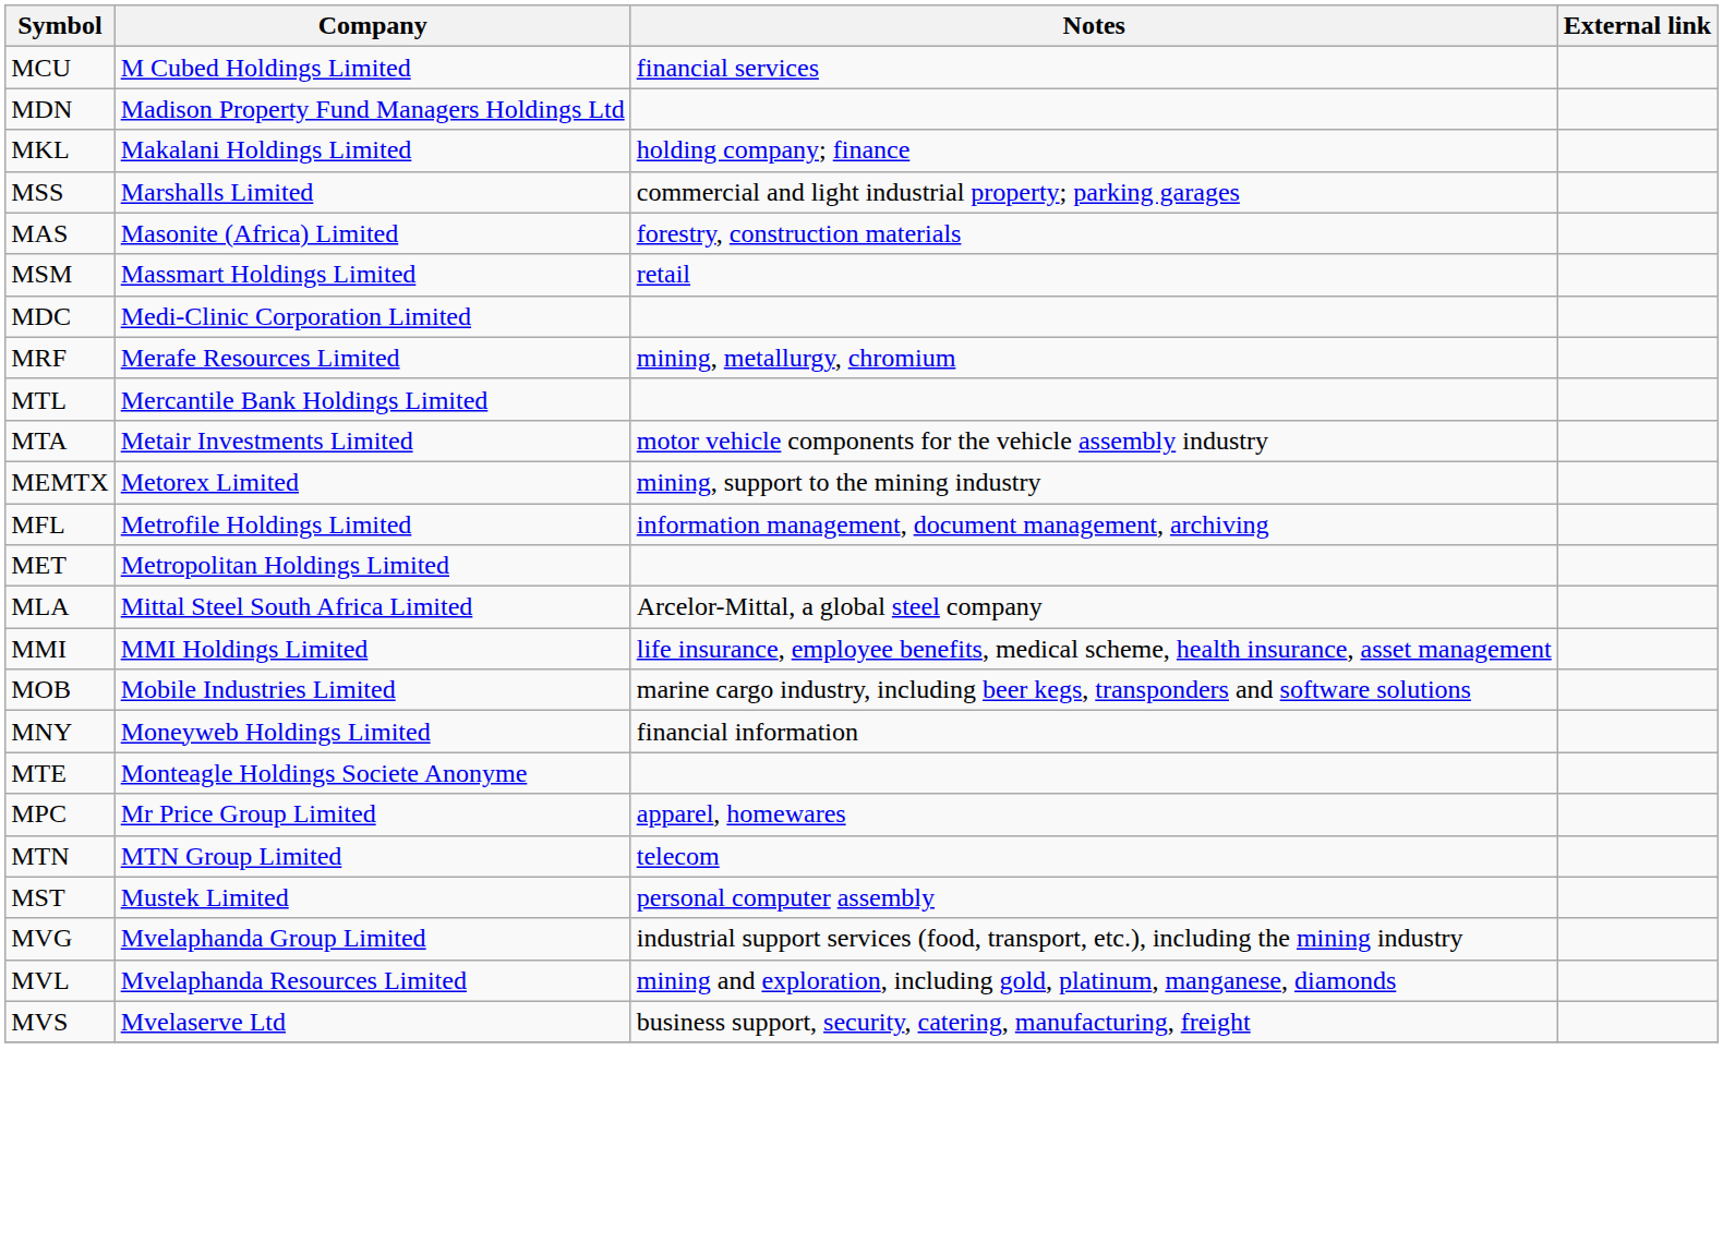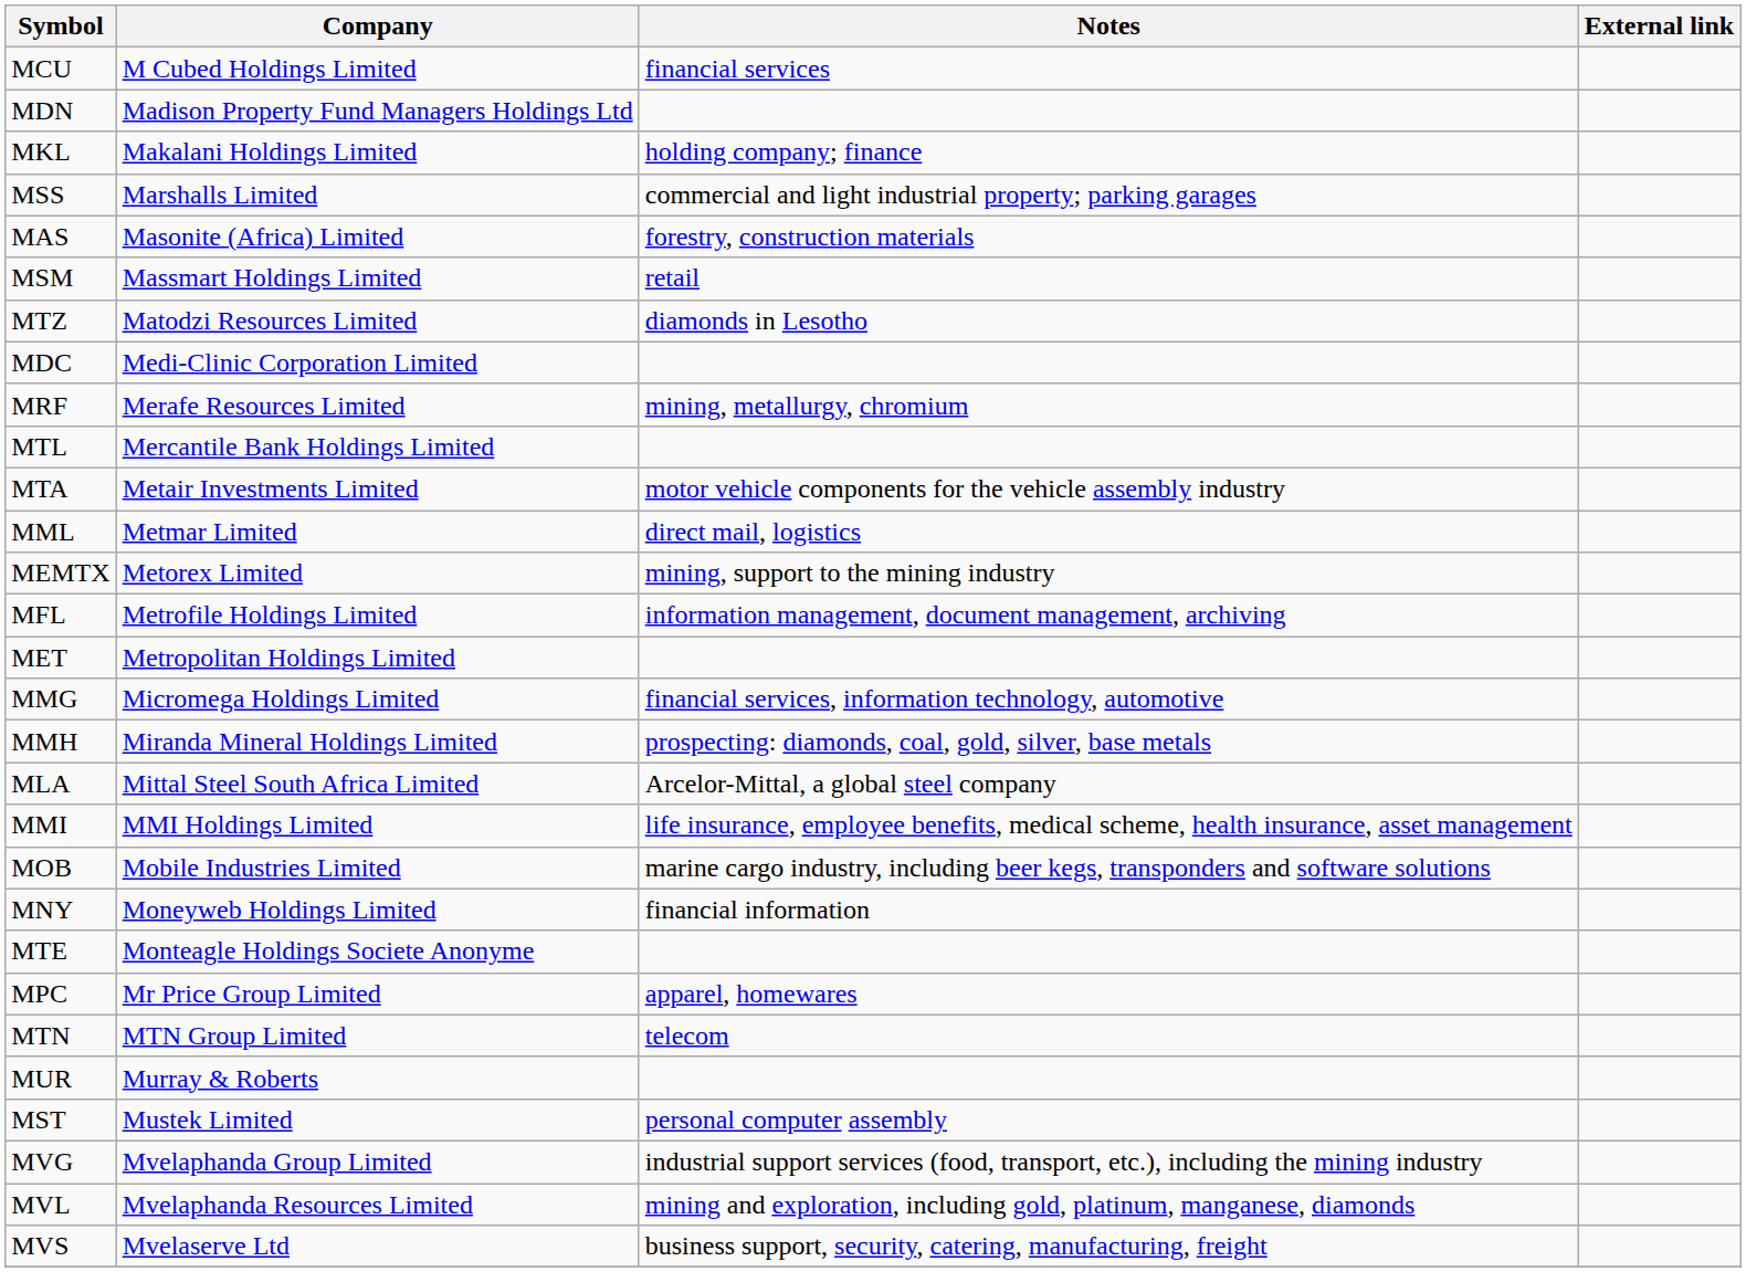+ row: MTZ | Matodzi Resources Limited | diamonds in Lesotho
+ row: MML | Metmar Limited | direct mail, logistics
+ row: MMG | Micromega Holdings Limited | financial services, information technology, automotive
+ row: MMH | Miranda Mineral Holdings Limited | prospecting: diamonds, coal, gold, silver, base metals
+ row: MUR | Murray & Roberts
